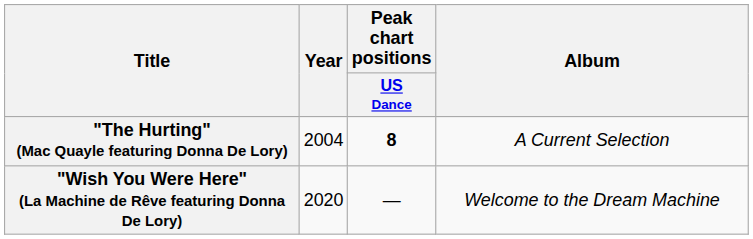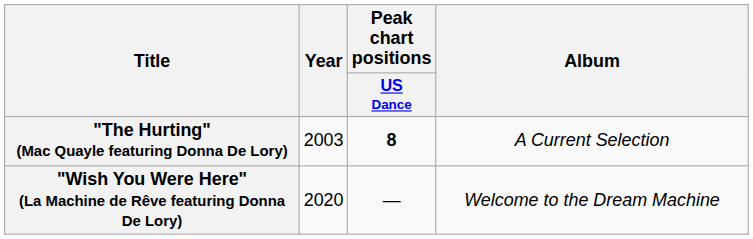"The Hurting" (Mac Quayle featuring Donna De Lory) | Year: 2004 -> 2003
